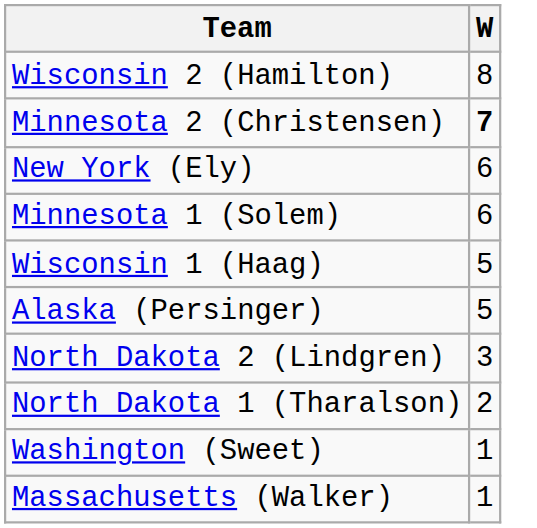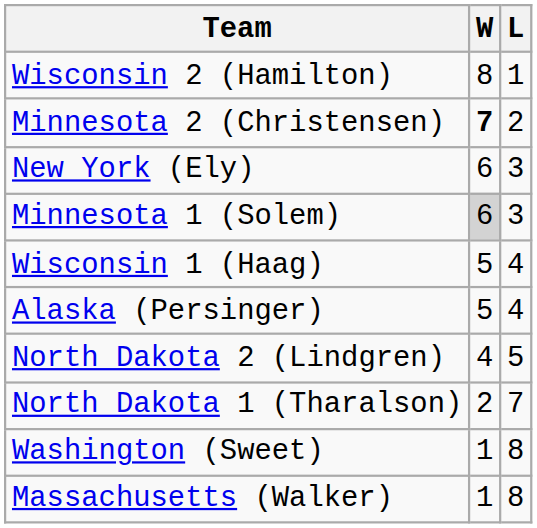+ column: L | 1 | 2 | 3 | 3 | 4 | 4 | 5 | 7 | 8 | 8
Minnesota 1 (Solem) | W: no background -> lightgrey background
North Dakota 2 (Lindgren) | W: 3 -> 4
